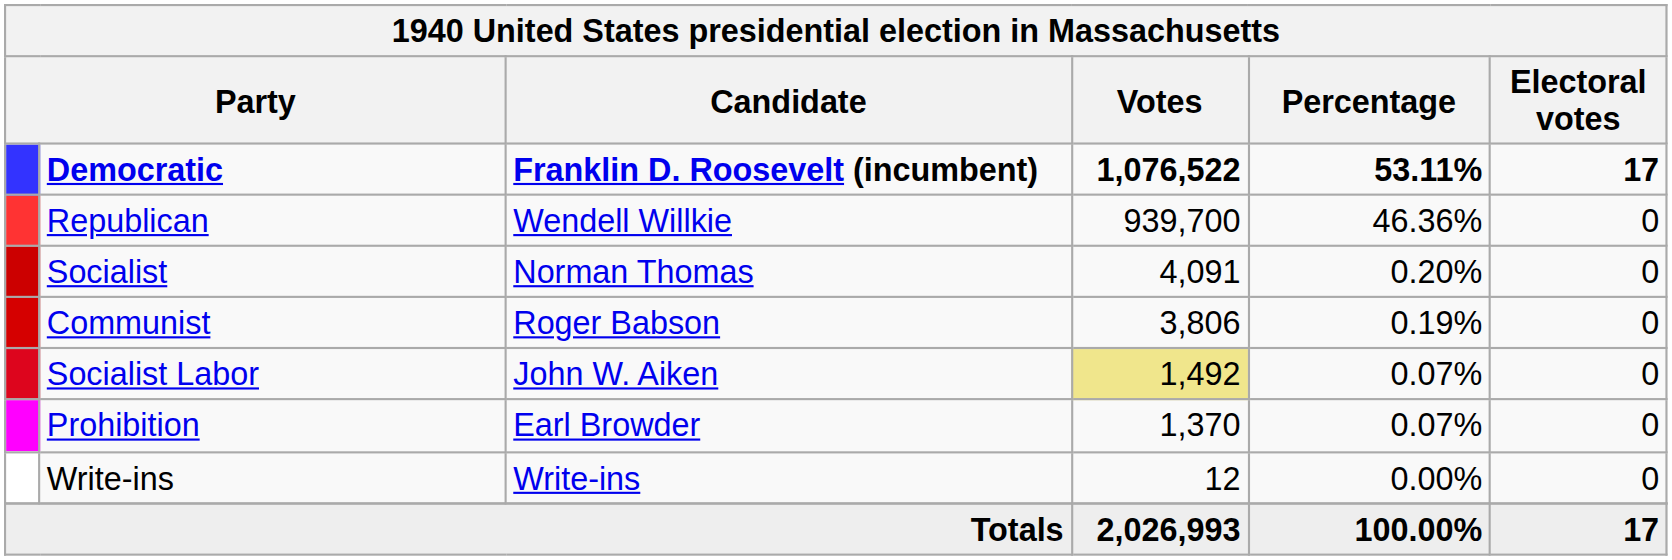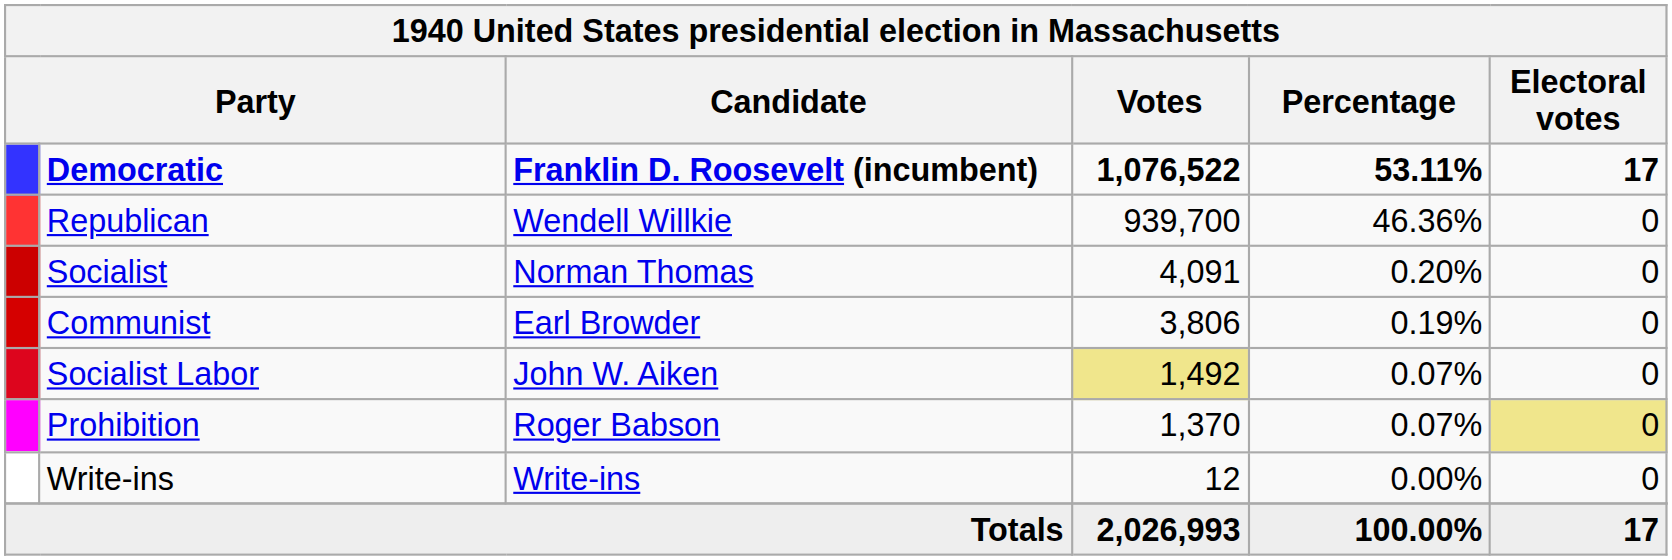Communist | Candidate: Roger Babson -> Earl Browder
Prohibition | Candidate: Earl Browder -> Roger Babson
Prohibition | Electoral votes: no background -> khaki background
